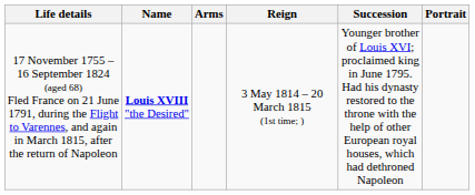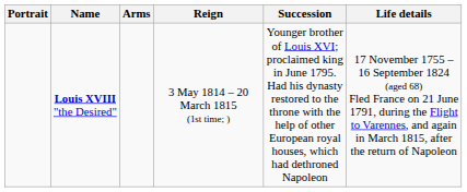columns swapped: Portrait <-> Life details
